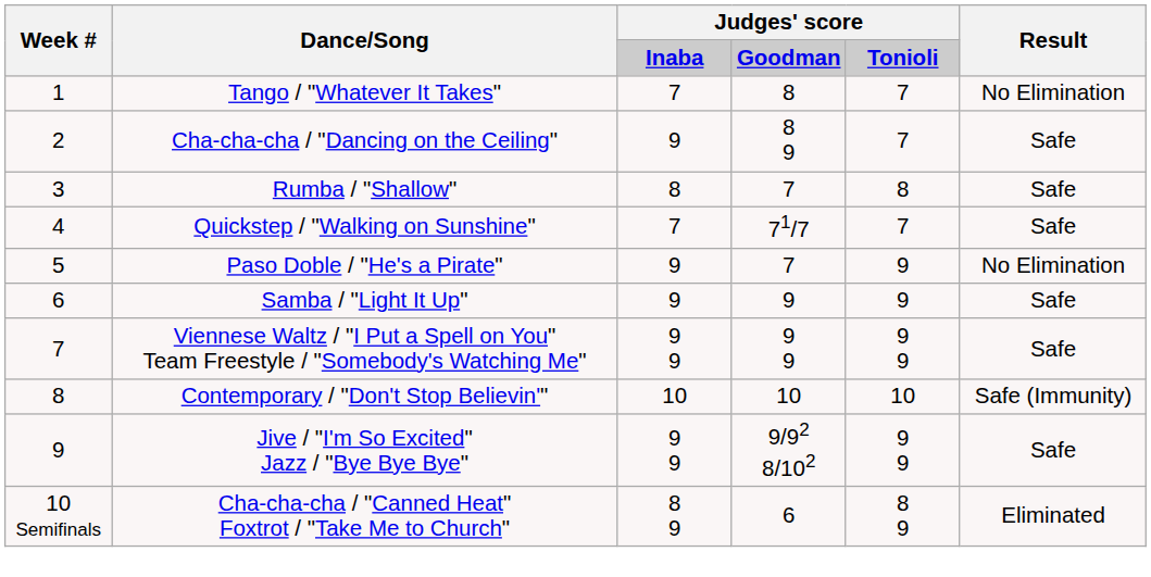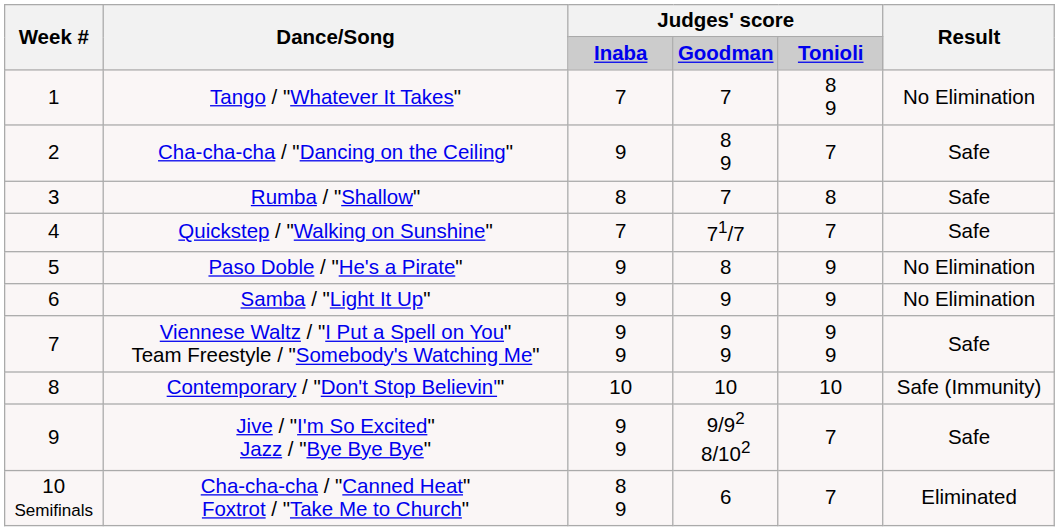Tango / "Whatever It Takes" | column 4: 8 -> 7
Tango / "Whatever It Takes" | column 5: 7 -> 8 9
Paso Doble / "He's a Pirate" | column 4: 7 -> 8
Samba / "Light It Up" | Result: Safe -> No Elimination
Jive / "I'm So Excited" Jazz / "Bye Bye Bye" | column 5: 9 9 -> 7
Cha-cha-cha / "Canned Heat" Foxtrot / "Take Me to Church" | column 5: 8 9 -> 7
